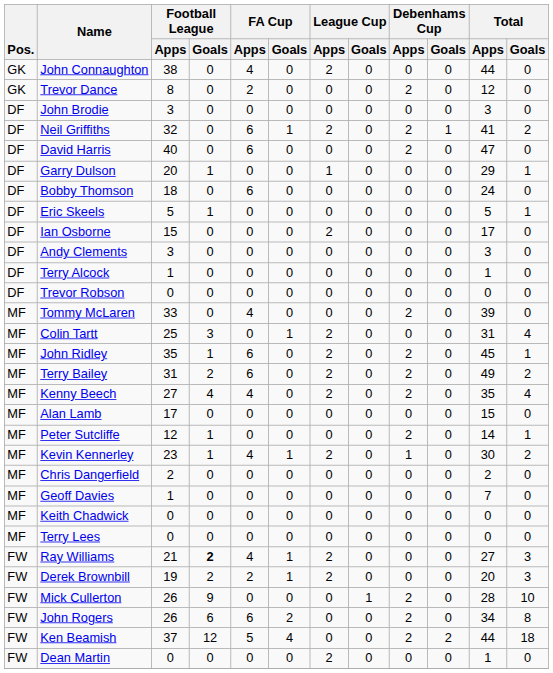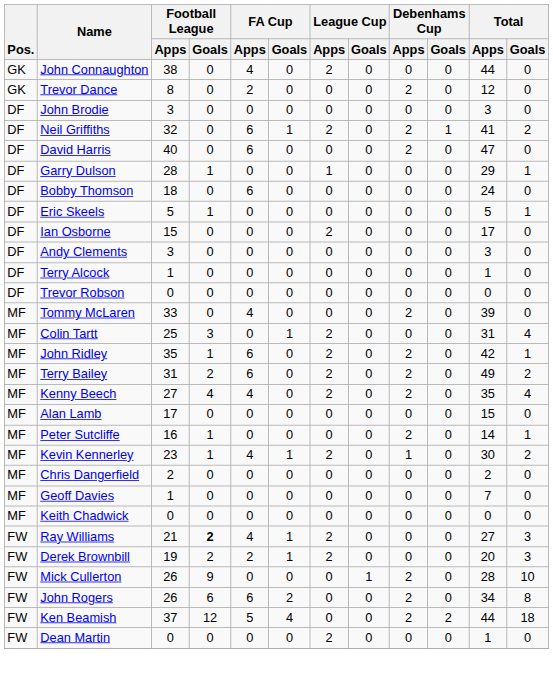Garry Dulson | Football League / Apps: 20 -> 28
John Ridley | Total / Apps: 45 -> 42
Peter Sutcliffe | Football League / Apps: 12 -> 16
- row: MF | Terry Lees | 0 | 0 | 0 | 0 | 0 | 0 | 0 | 0 | 0 | 0
